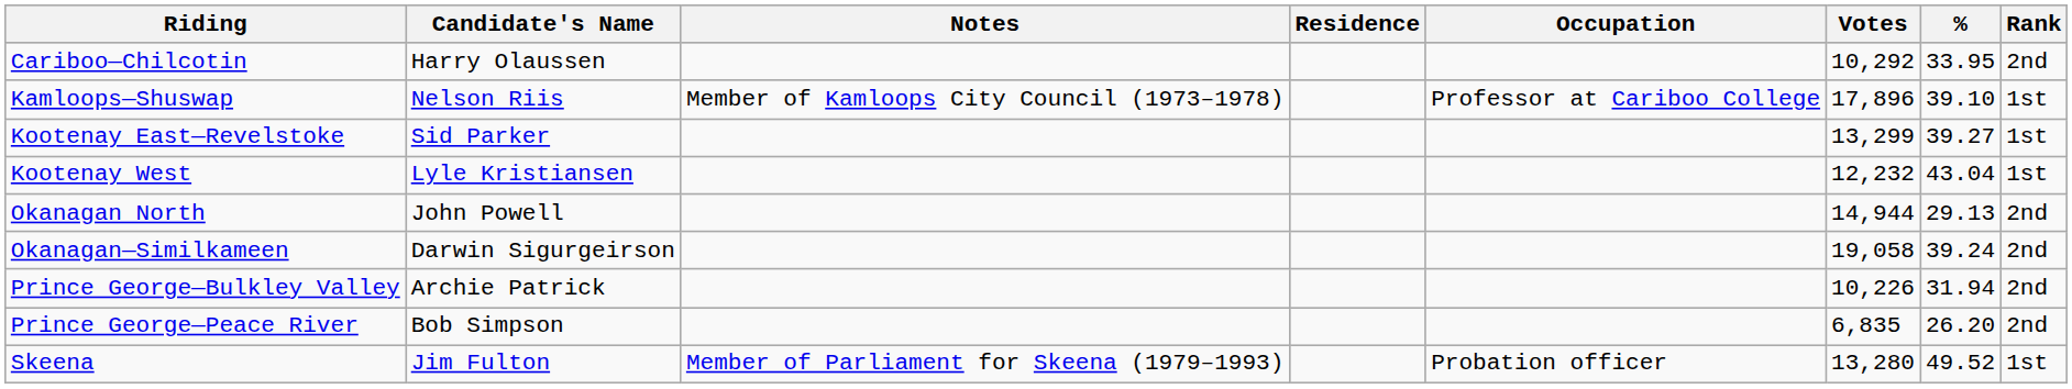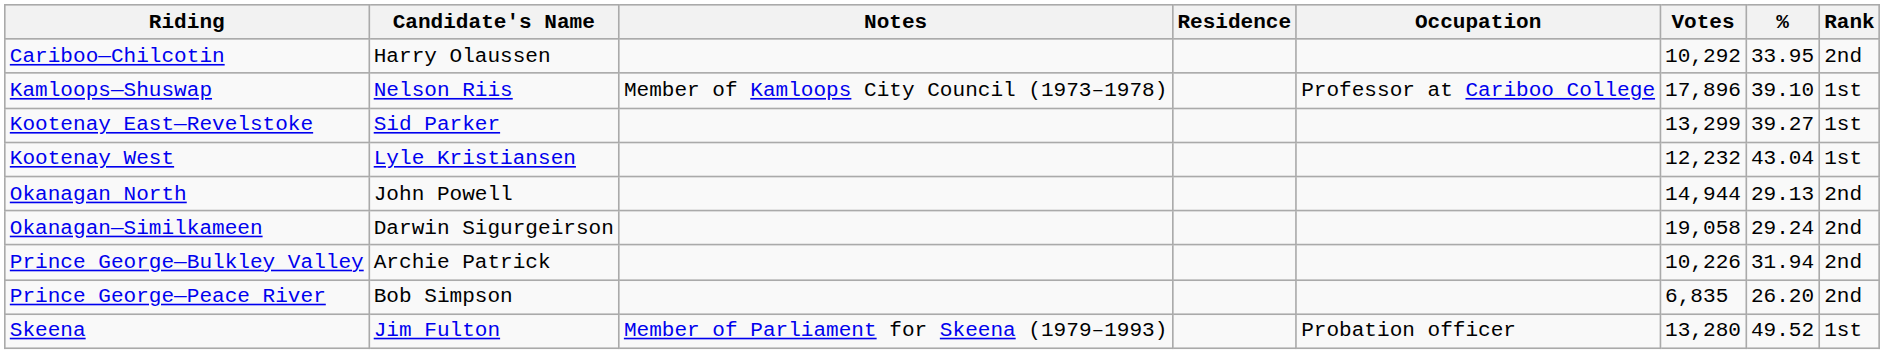Okanagan—Similkameen | %: 39.24 -> 29.24
